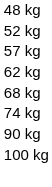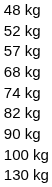- row: 62 kg
+ row: 82 kg
+ row: 130 kg
